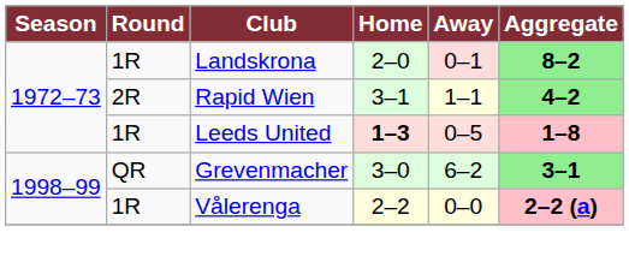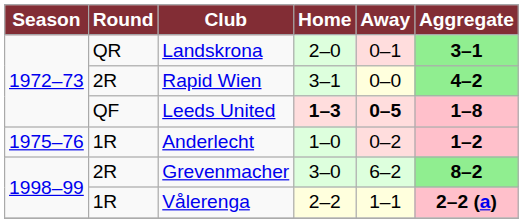Landskrona | Round: 1R -> QR
Landskrona | Aggregate: 8–2 -> 3–1
Rapid Wien | Away: 1–1 -> 0–0
Leeds United | Round: 1R -> QF
Leeds United | Away: normal -> bold
+ row: 1975–76 | 1R | Anderlecht | 1–0 | 0–2 | 1–2
Grevenmacher | Round: QR -> 2R
Grevenmacher | Aggregate: 3–1 -> 8–2
Vålerenga | Away: 0–0 -> 1–1
